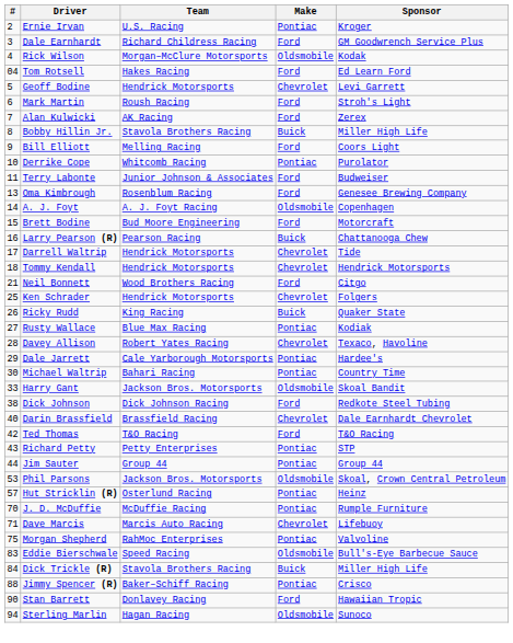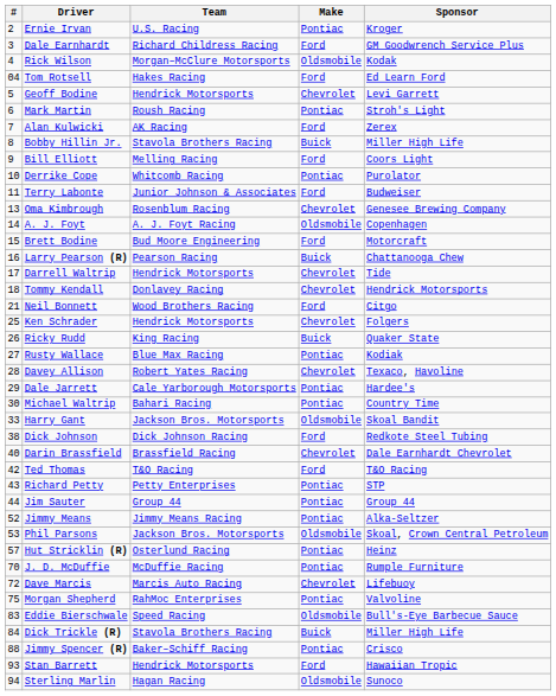Mark Martin | Make: Ford -> Pontiac
Oma Kimbrough | Make: Ford -> Chevrolet
Tommy Kendall | Team: Hendrick Motorsports -> Donlavey Racing
+ row: 52 | Jimmy Means | Jimmy Means Racing | Pontiac | Alka-Seltzer
Dave Marcis | #: 71 -> 72
Stan Barrett | #: 90 -> 93
Stan Barrett | Team: Donlavey Racing -> Hendrick Motorsports
